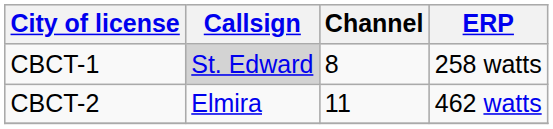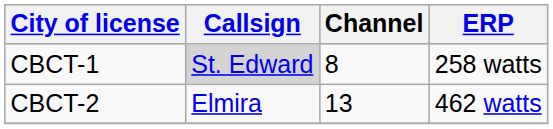CBCT-2 | Channel: 11 -> 13
